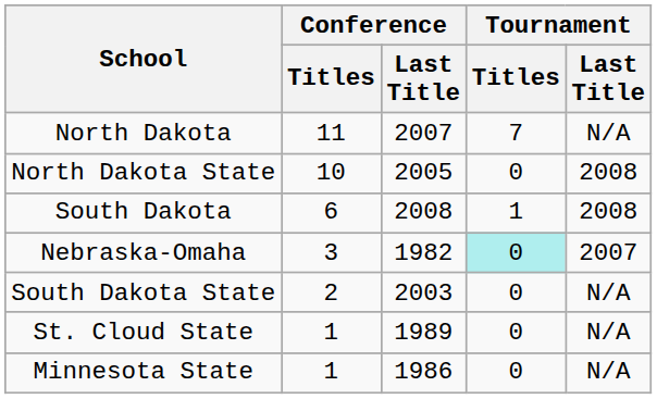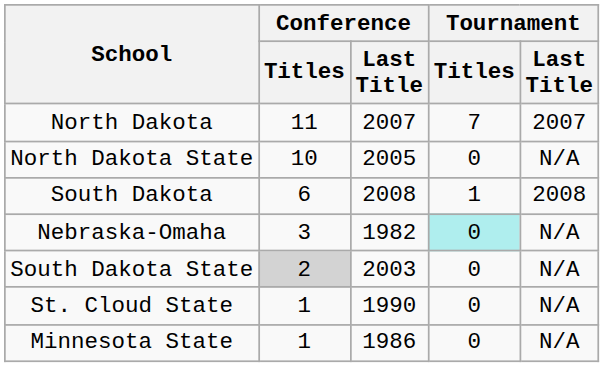North Dakota | Tournament / Last Title: N/A -> 2007
North Dakota State | Tournament / Last Title: 2008 -> N/A
Nebraska-Omaha | Tournament / Last Title: 2007 -> N/A
South Dakota State | Conference / Titles: no background -> lightgrey background
St. Cloud State | Conference / Last Title: 1989 -> 1990
